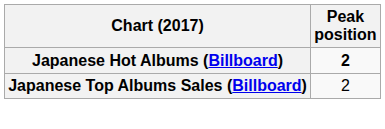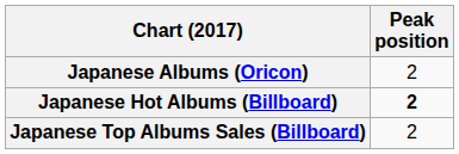+ row: Japanese Albums (Oricon) | 2
